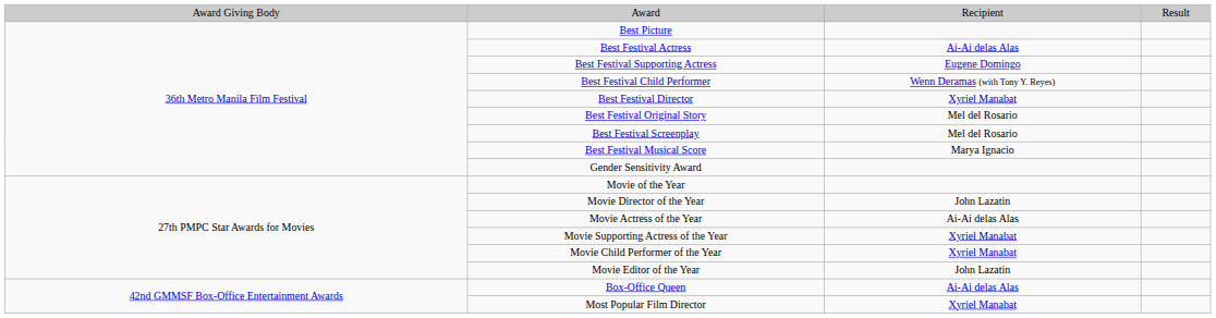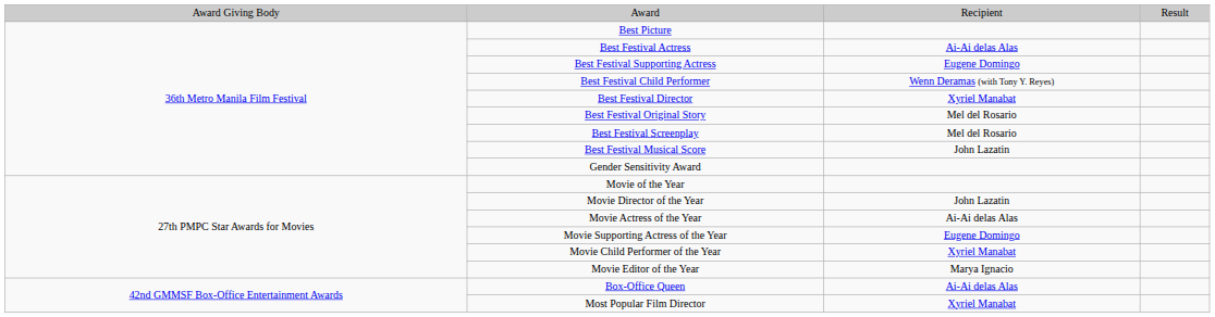Best Festival Musical Score | column 3: Marya Ignacio -> John Lazatin
Movie Supporting Actress of the Year | column 3: Xyriel Manabat -> Eugene Domingo
Movie Editor of the Year | column 3: John Lazatin -> Marya Ignacio
